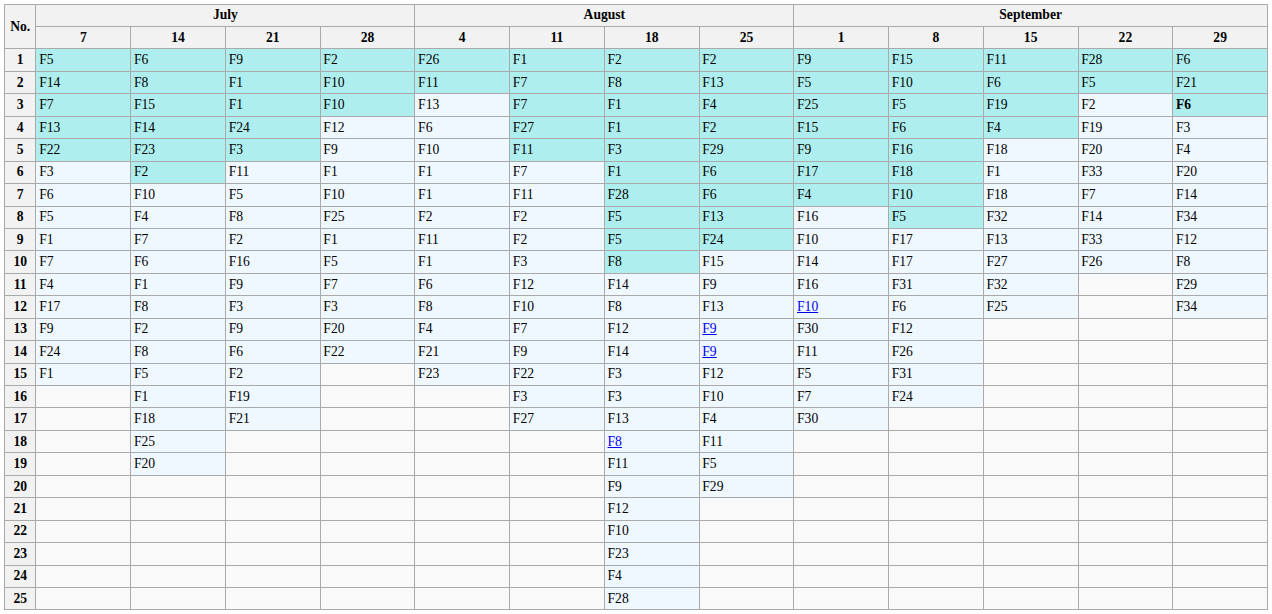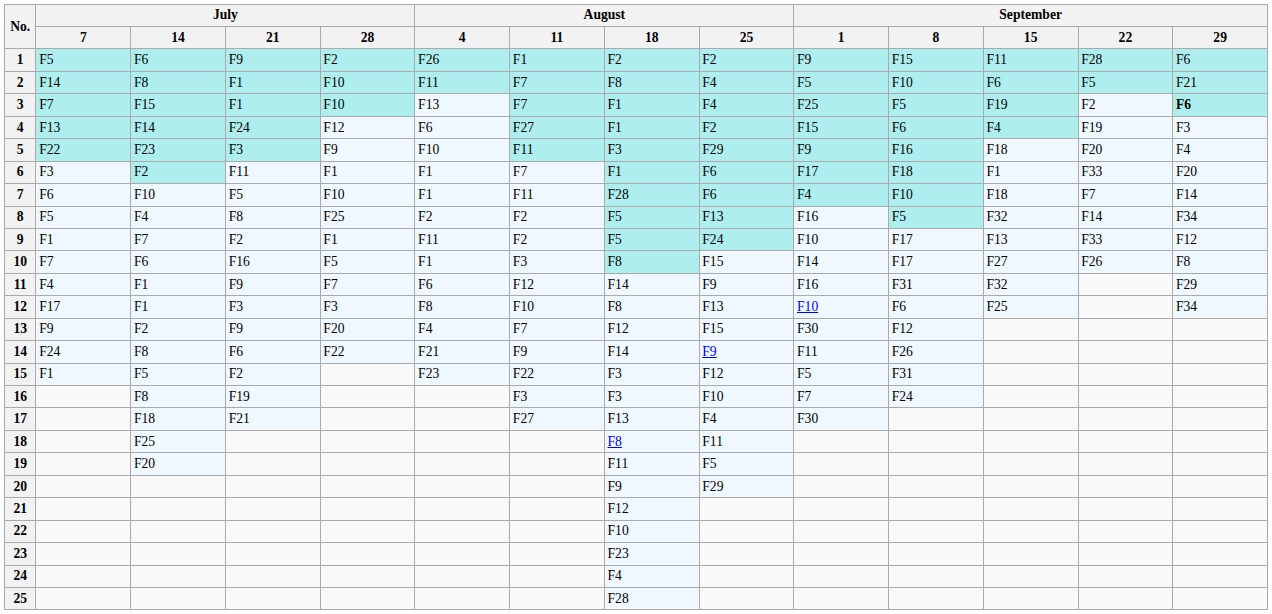2 | August / 25: F13 -> F4
12 | July / 14: F8 -> F1
13 | August / 25: F9 -> F15
16 | July / 14: F1 -> F8
